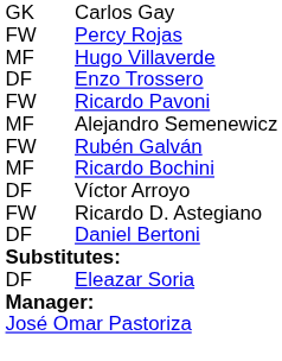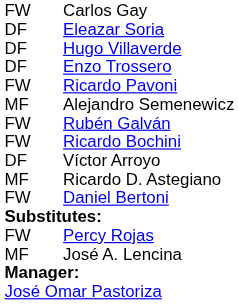Carlos Gay | column 1: GK -> FW
rows swapped: Eleazar Soria <-> Percy Rojas
Hugo Villaverde | column 1: MF -> DF
Ricardo Bochini | column 1: MF -> FW
Ricardo D. Astegiano | column 1: FW -> MF
Daniel Bertoni | column 1: DF -> FW
+ row: MF | José A. Lencina
